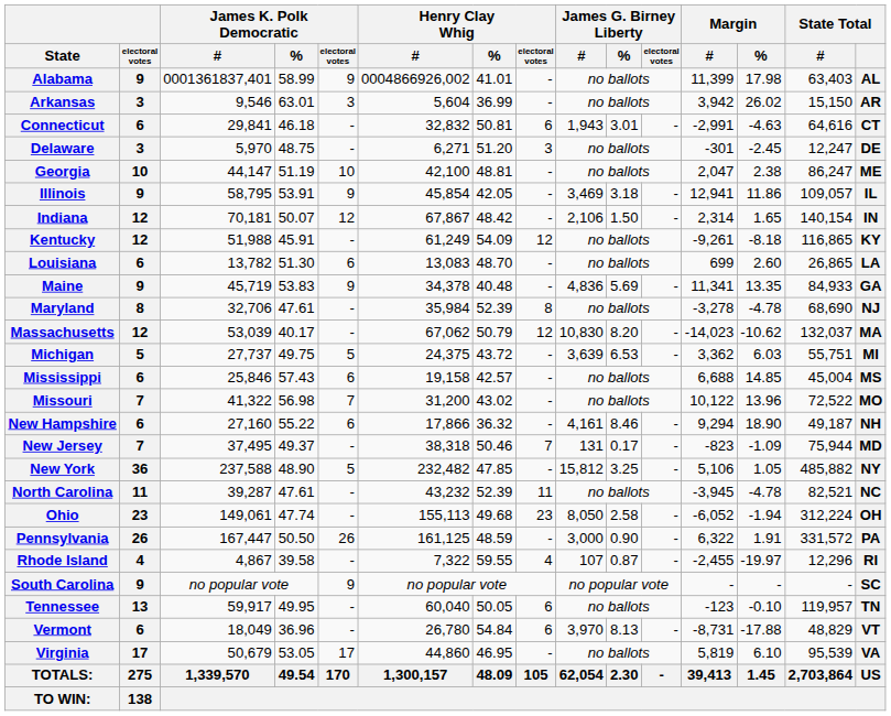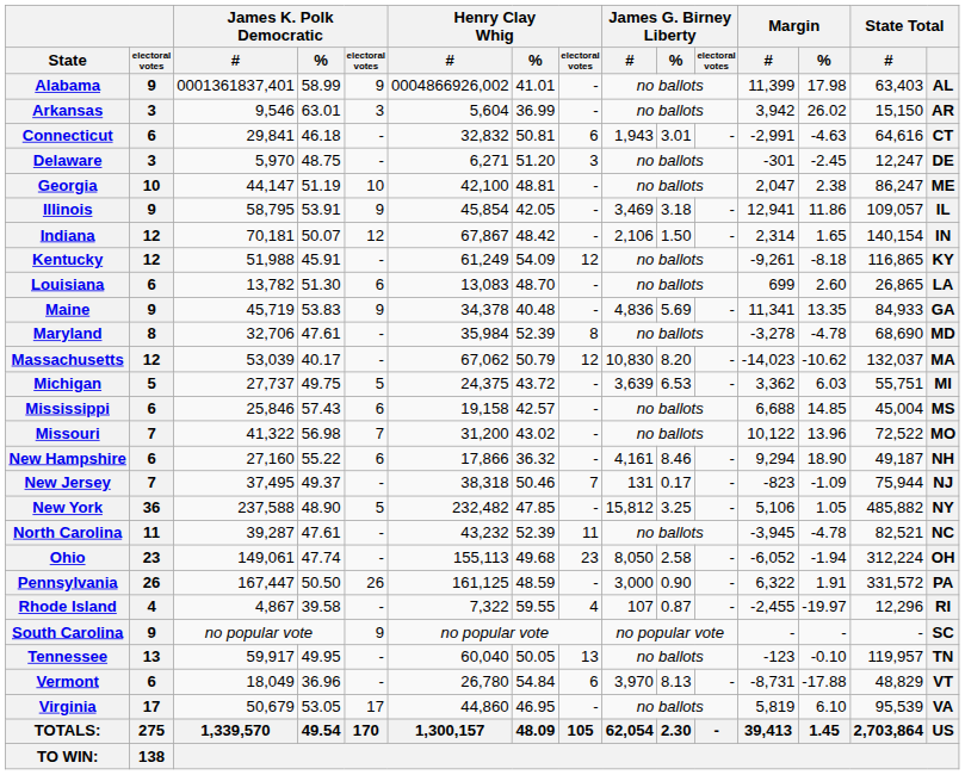Maryland | State Total: NJ -> MD
New Jersey | State Total: MD -> NJ
Tennessee | Henry Clay Whig / electoral votes: 6 -> 13
